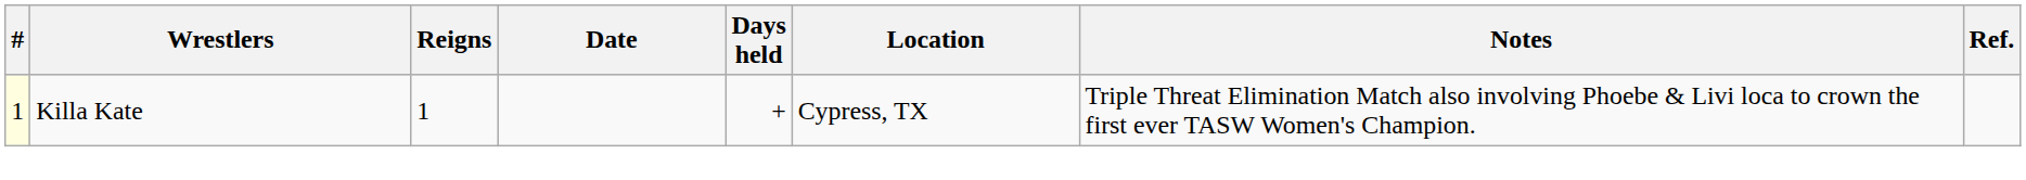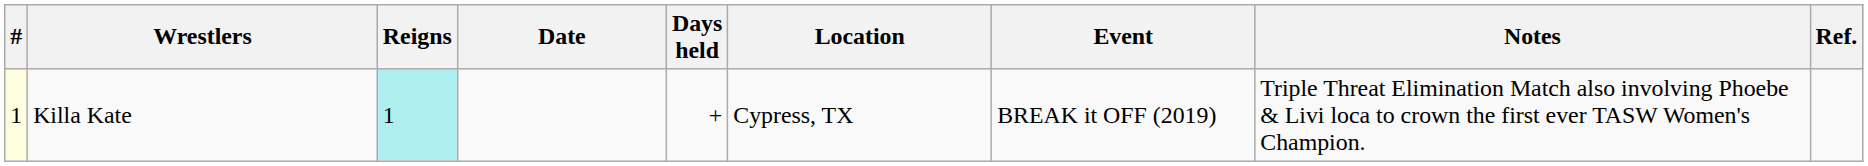+ column: Event | BREAK it OFF (2019)
Killa Kate | Reigns: no background -> paleturquoise background
